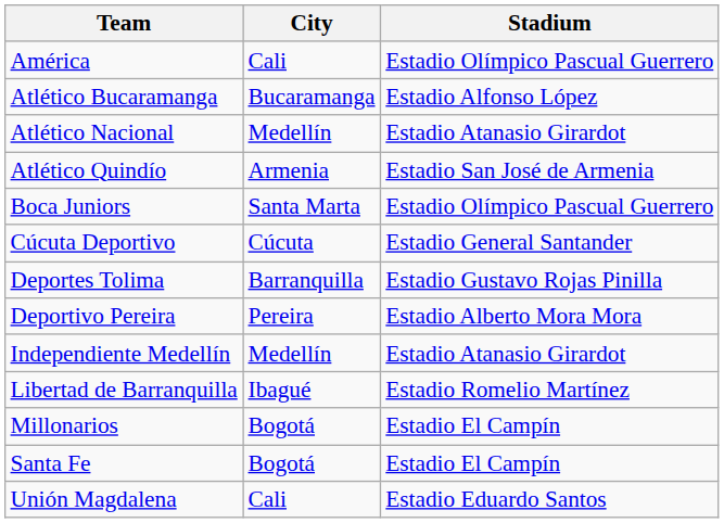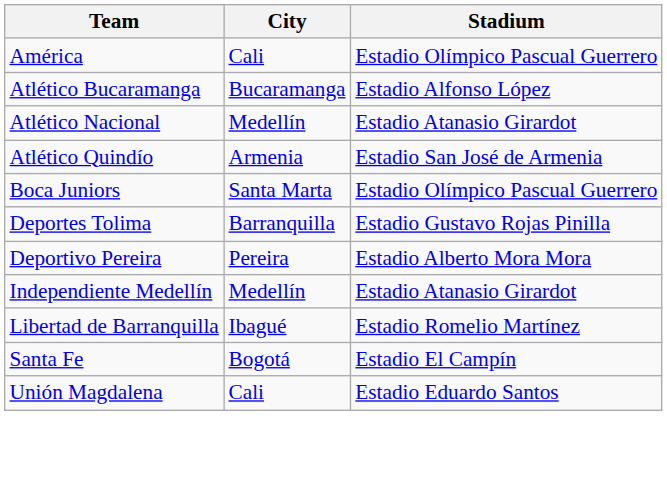- row: Cúcuta Deportivo | Cúcuta | Estadio General Santander
- row: Millonarios | Bogotá | Estadio El Campín
